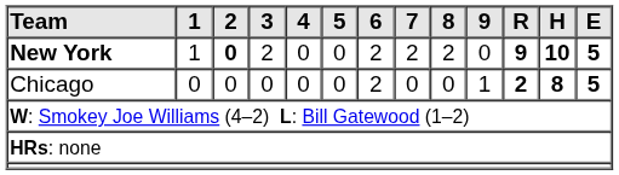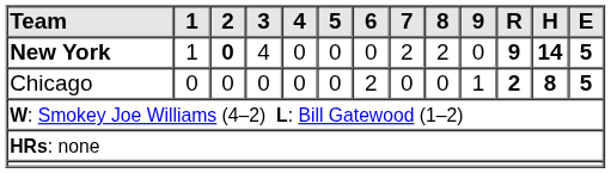New York | 3: 2 -> 4
New York | 6: 2 -> 0
New York | H: 10 -> 14
